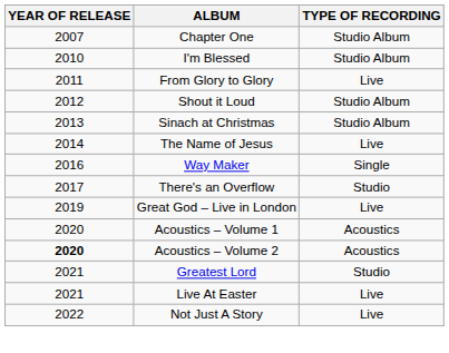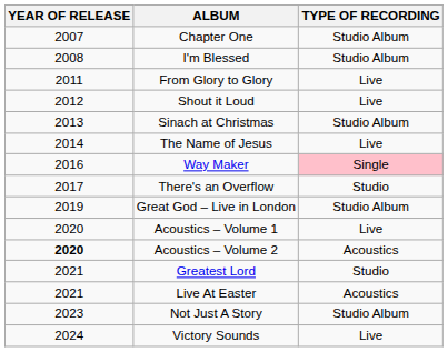I'm Blessed | YEAR OF RELEASE: 2010 -> 2008
Shout it Loud | TYPE OF RECORDING: Studio Album -> Live
Way Maker | TYPE OF RECORDING: no background -> pink background
Great God – Live in London | TYPE OF RECORDING: Live -> Studio Album
Acoustics – Volume 1 | TYPE OF RECORDING: Acoustics -> Live
Live At Easter | TYPE OF RECORDING: Live -> Acoustics
Not Just A Story | YEAR OF RELEASE: 2022 -> 2023
Not Just A Story | TYPE OF RECORDING: Live -> Studio Album
+ row: 2024 | Victory Sounds | Live
